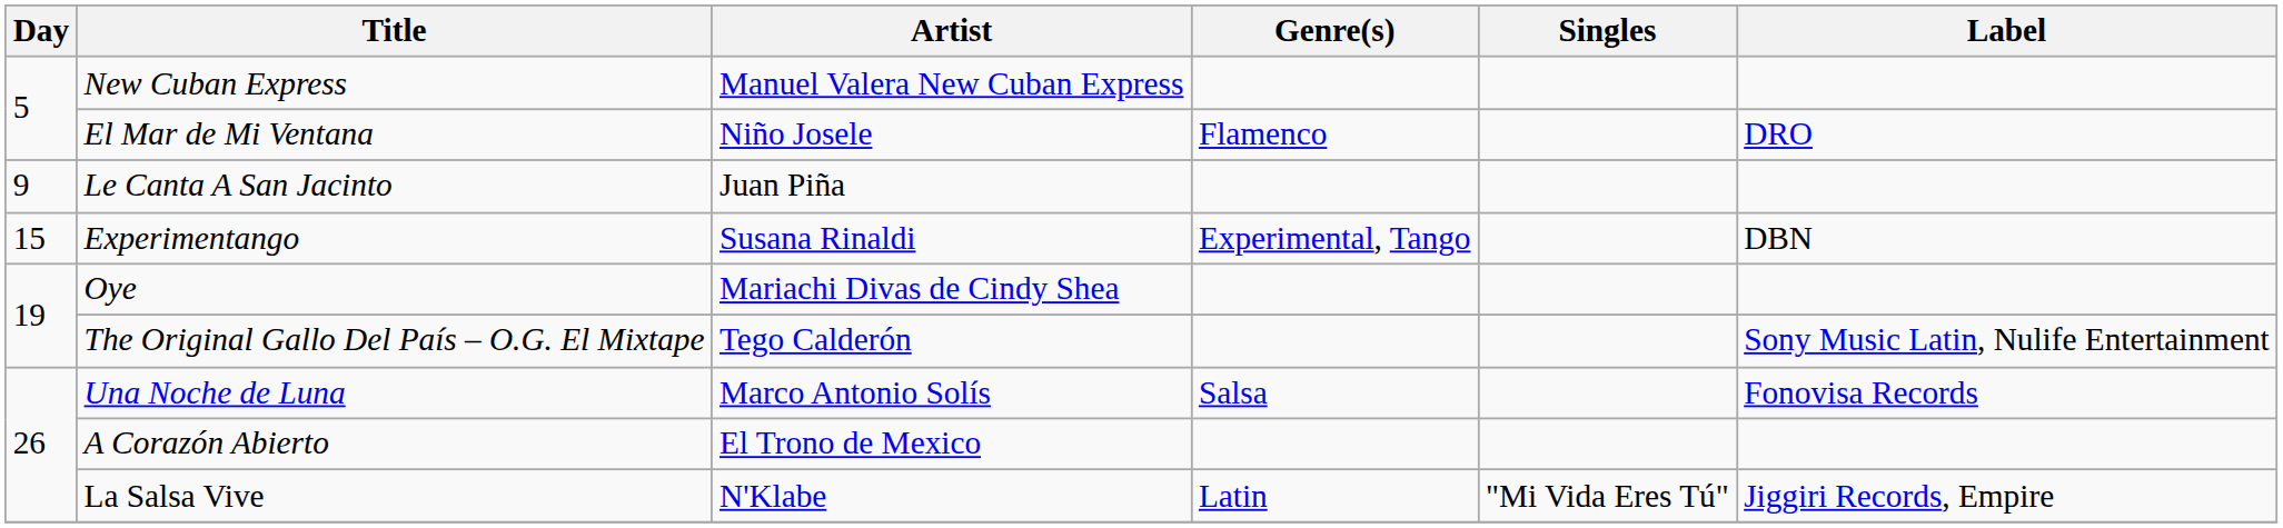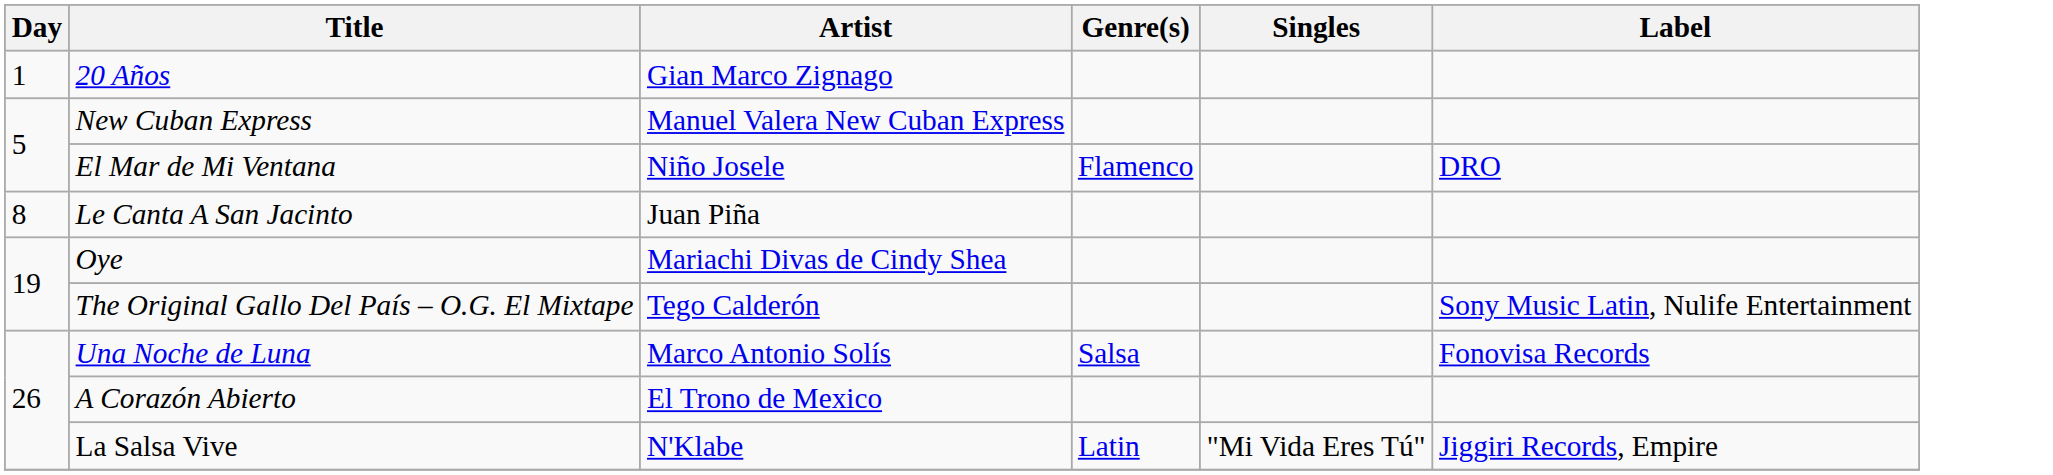+ row: 1 | 20 Años | Gian Marco Zignago
Le Canta A San Jacinto | Day: 9 -> 8
- row: 15 | Experimentango | Susana Rinaldi | Experimental, Tango | DBN
